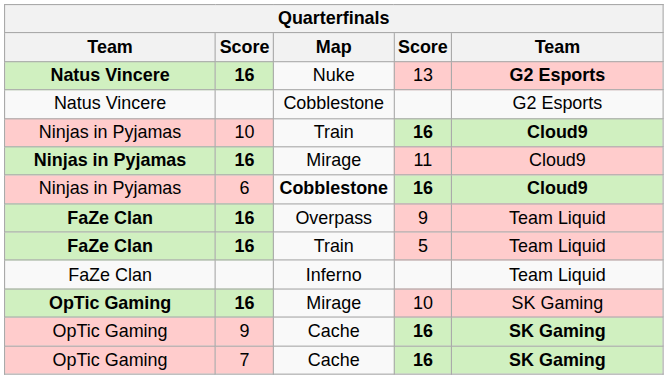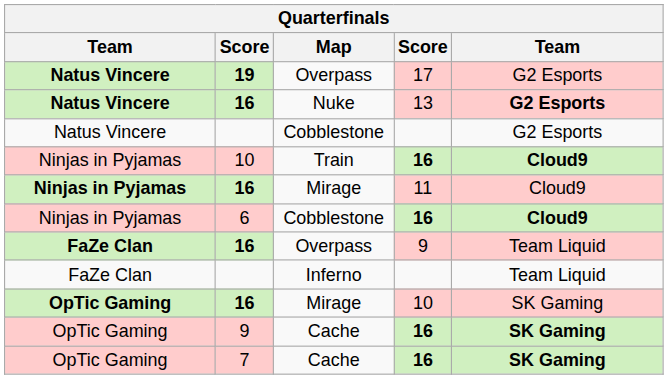+ row: Natus Vincere | 19 | Overpass | 17 | G2 Esports
6 / 16 | Map: bold -> normal
- row: FaZe Clan | 16 | Train | 5 | Team Liquid
